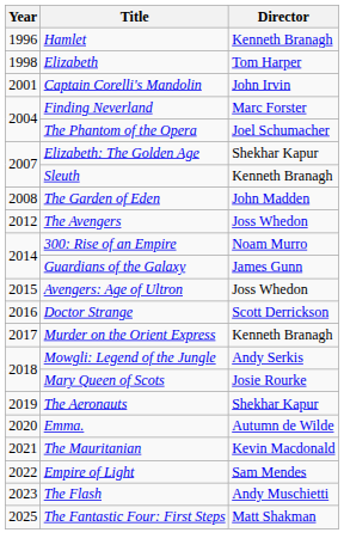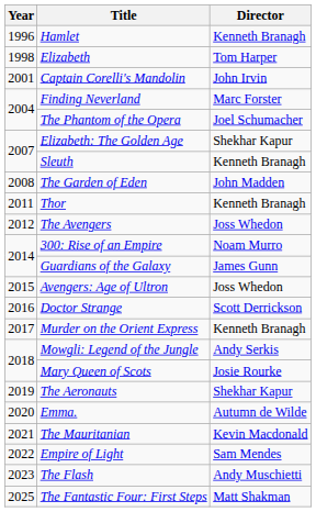+ row: 2011 | Thor | Kenneth Branagh
